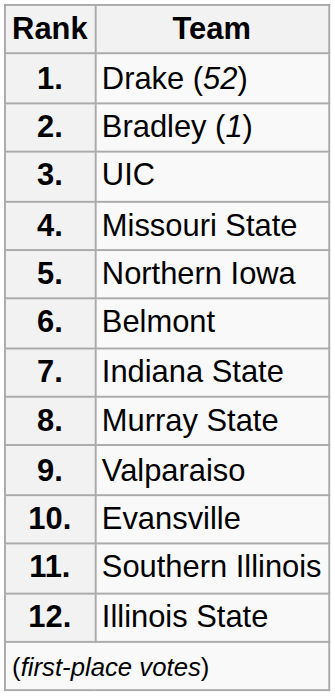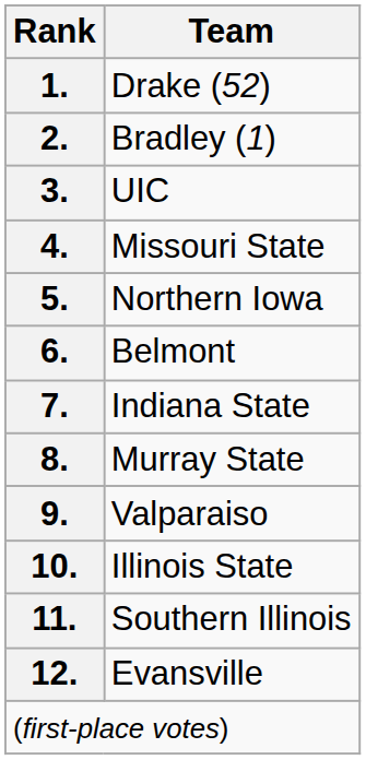10. | Team: Evansville -> Illinois State
12. | Team: Illinois State -> Evansville
